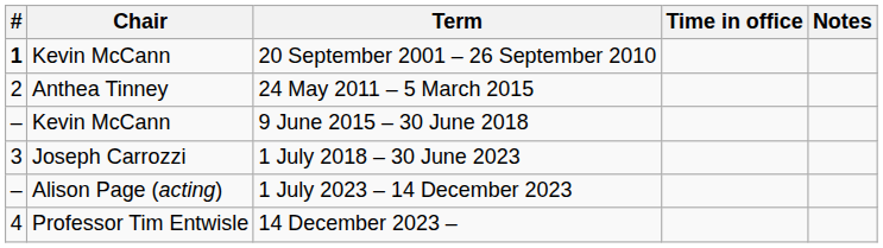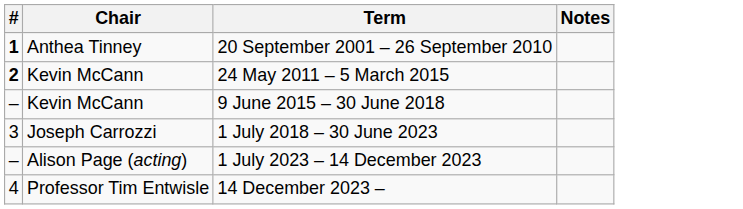- column: Time in office
20 September 2001 – 26 September 2010 | Chair: Kevin McCann -> Anthea Tinney
24 May 2011 – 5 March 2015 | #: normal -> bold
24 May 2011 – 5 March 2015 | Chair: Anthea Tinney -> Kevin McCann
